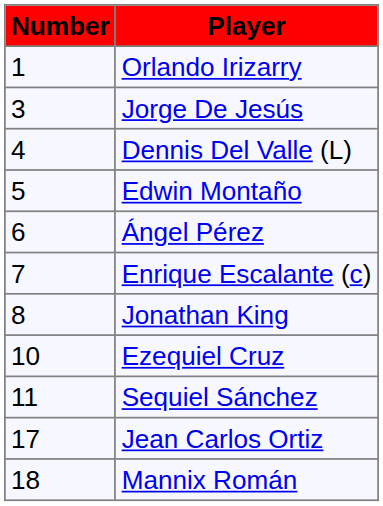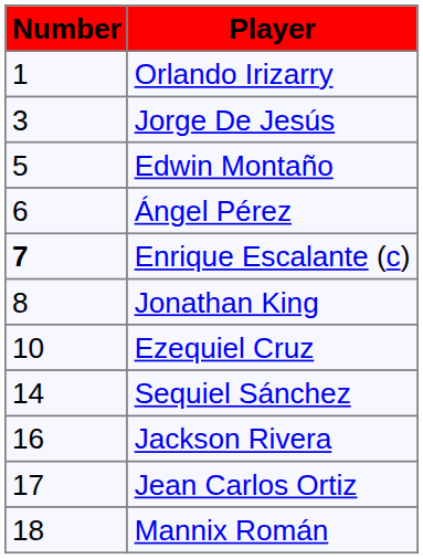- row: 4 | Dennis Del Valle (L)
Enrique Escalante (c) | Number: normal -> bold
Sequiel Sánchez | Number: 11 -> 14
+ row: 16 | Jackson Rivera
